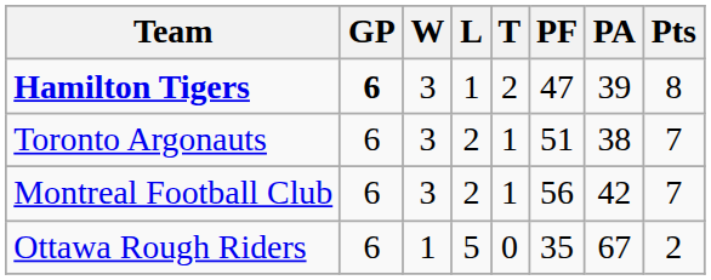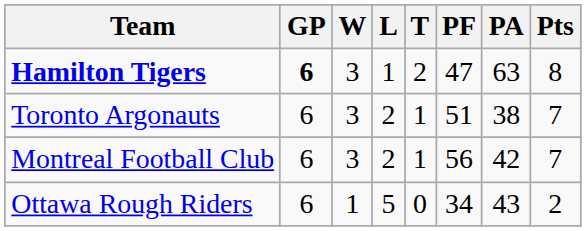Hamilton Tigers | PA: 39 -> 63
Ottawa Rough Riders | PF: 35 -> 34
Ottawa Rough Riders | PA: 67 -> 43
